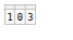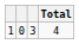+ column: Total | 4
